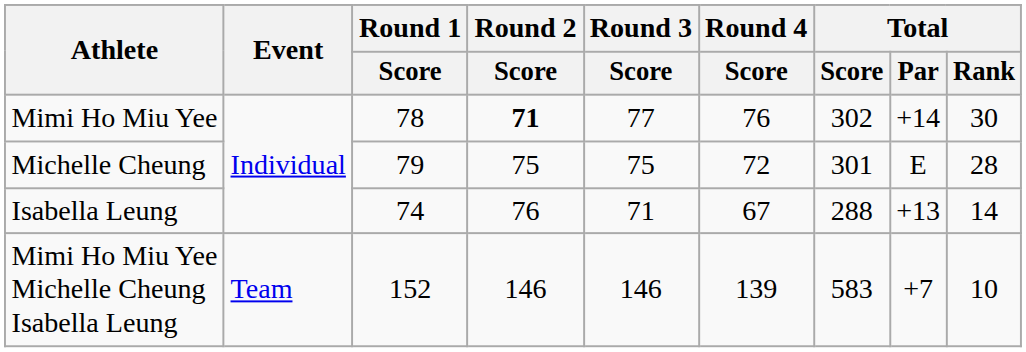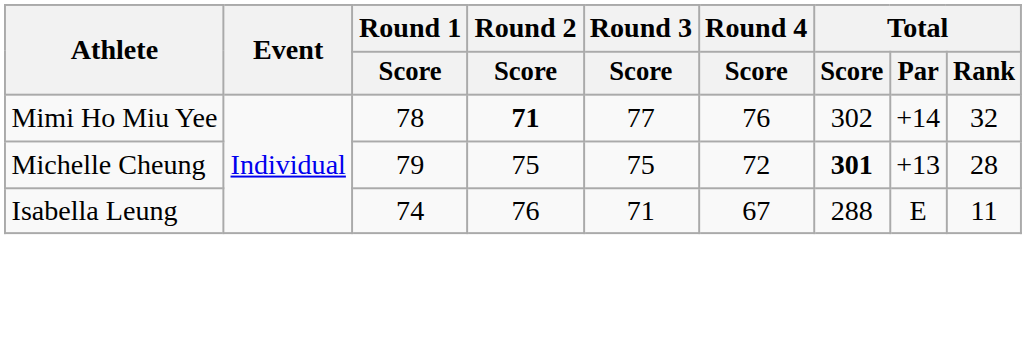Mimi Ho Miu Yee | Total / Rank: 30 -> 32
Michelle Cheung | Total / Score: normal -> bold
Michelle Cheung | Total / Par: E -> +13
Isabella Leung | Total / Par: +13 -> E
Isabella Leung | Total / Rank: 14 -> 11
- row: Mimi Ho Miu Yee Michelle Cheung Isabella Leung | Team | 152 | 146 | 146 | 139 | 583 | +7 | 10
